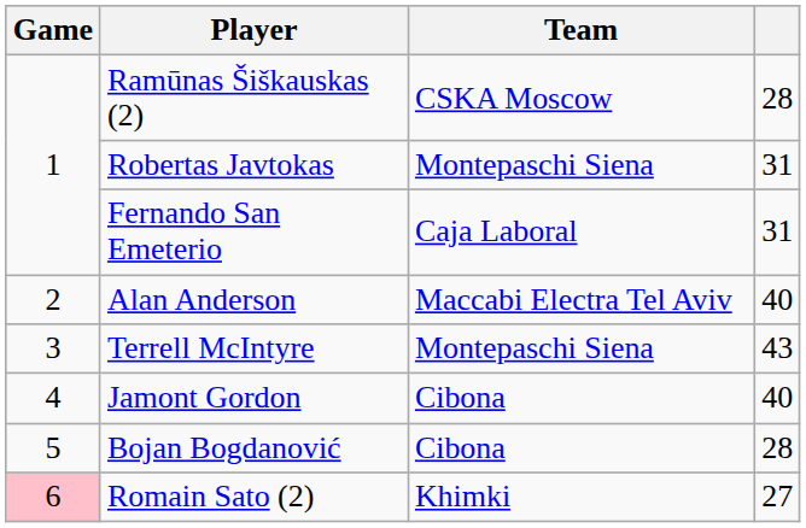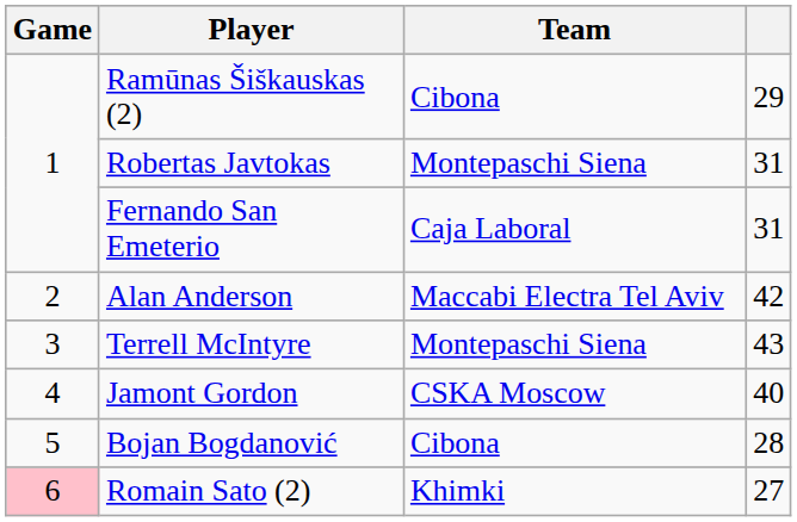Ramūnas Šiškauskas (2) | Team: CSKA Moscow -> Cibona
Ramūnas Šiškauskas (2) | column 4: 28 -> 29
Alan Anderson | column 4: 40 -> 42
Jamont Gordon | Team: Cibona -> CSKA Moscow
